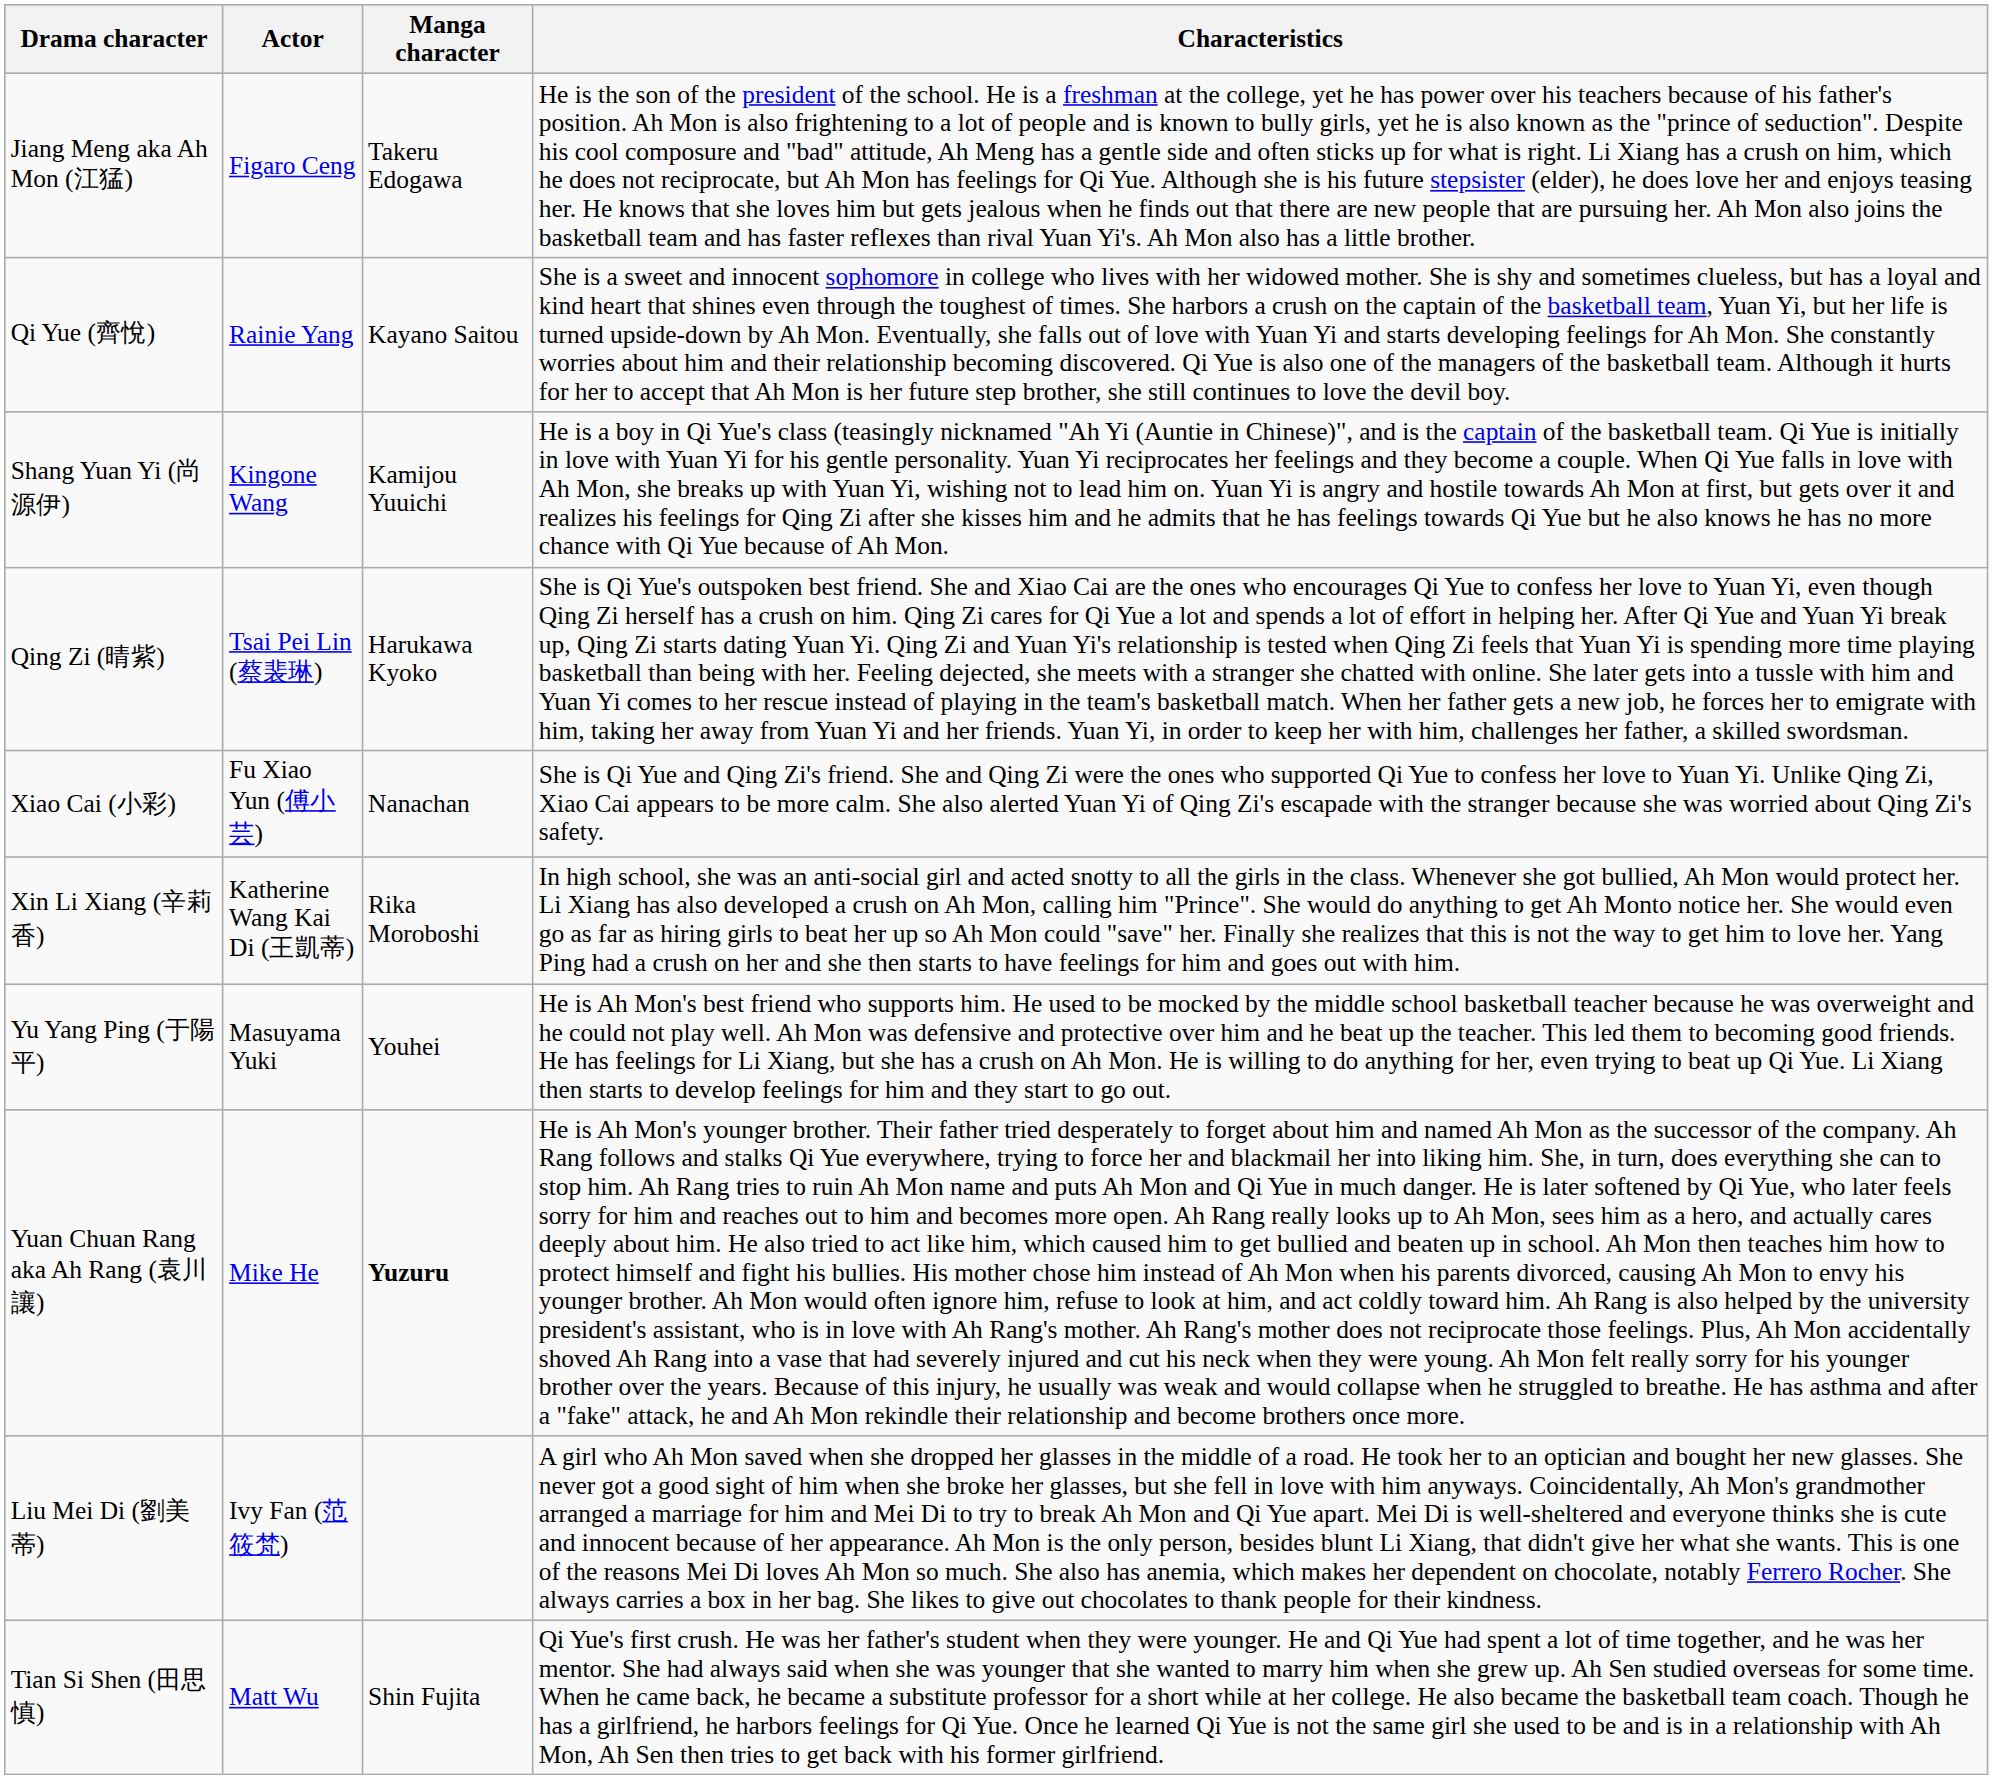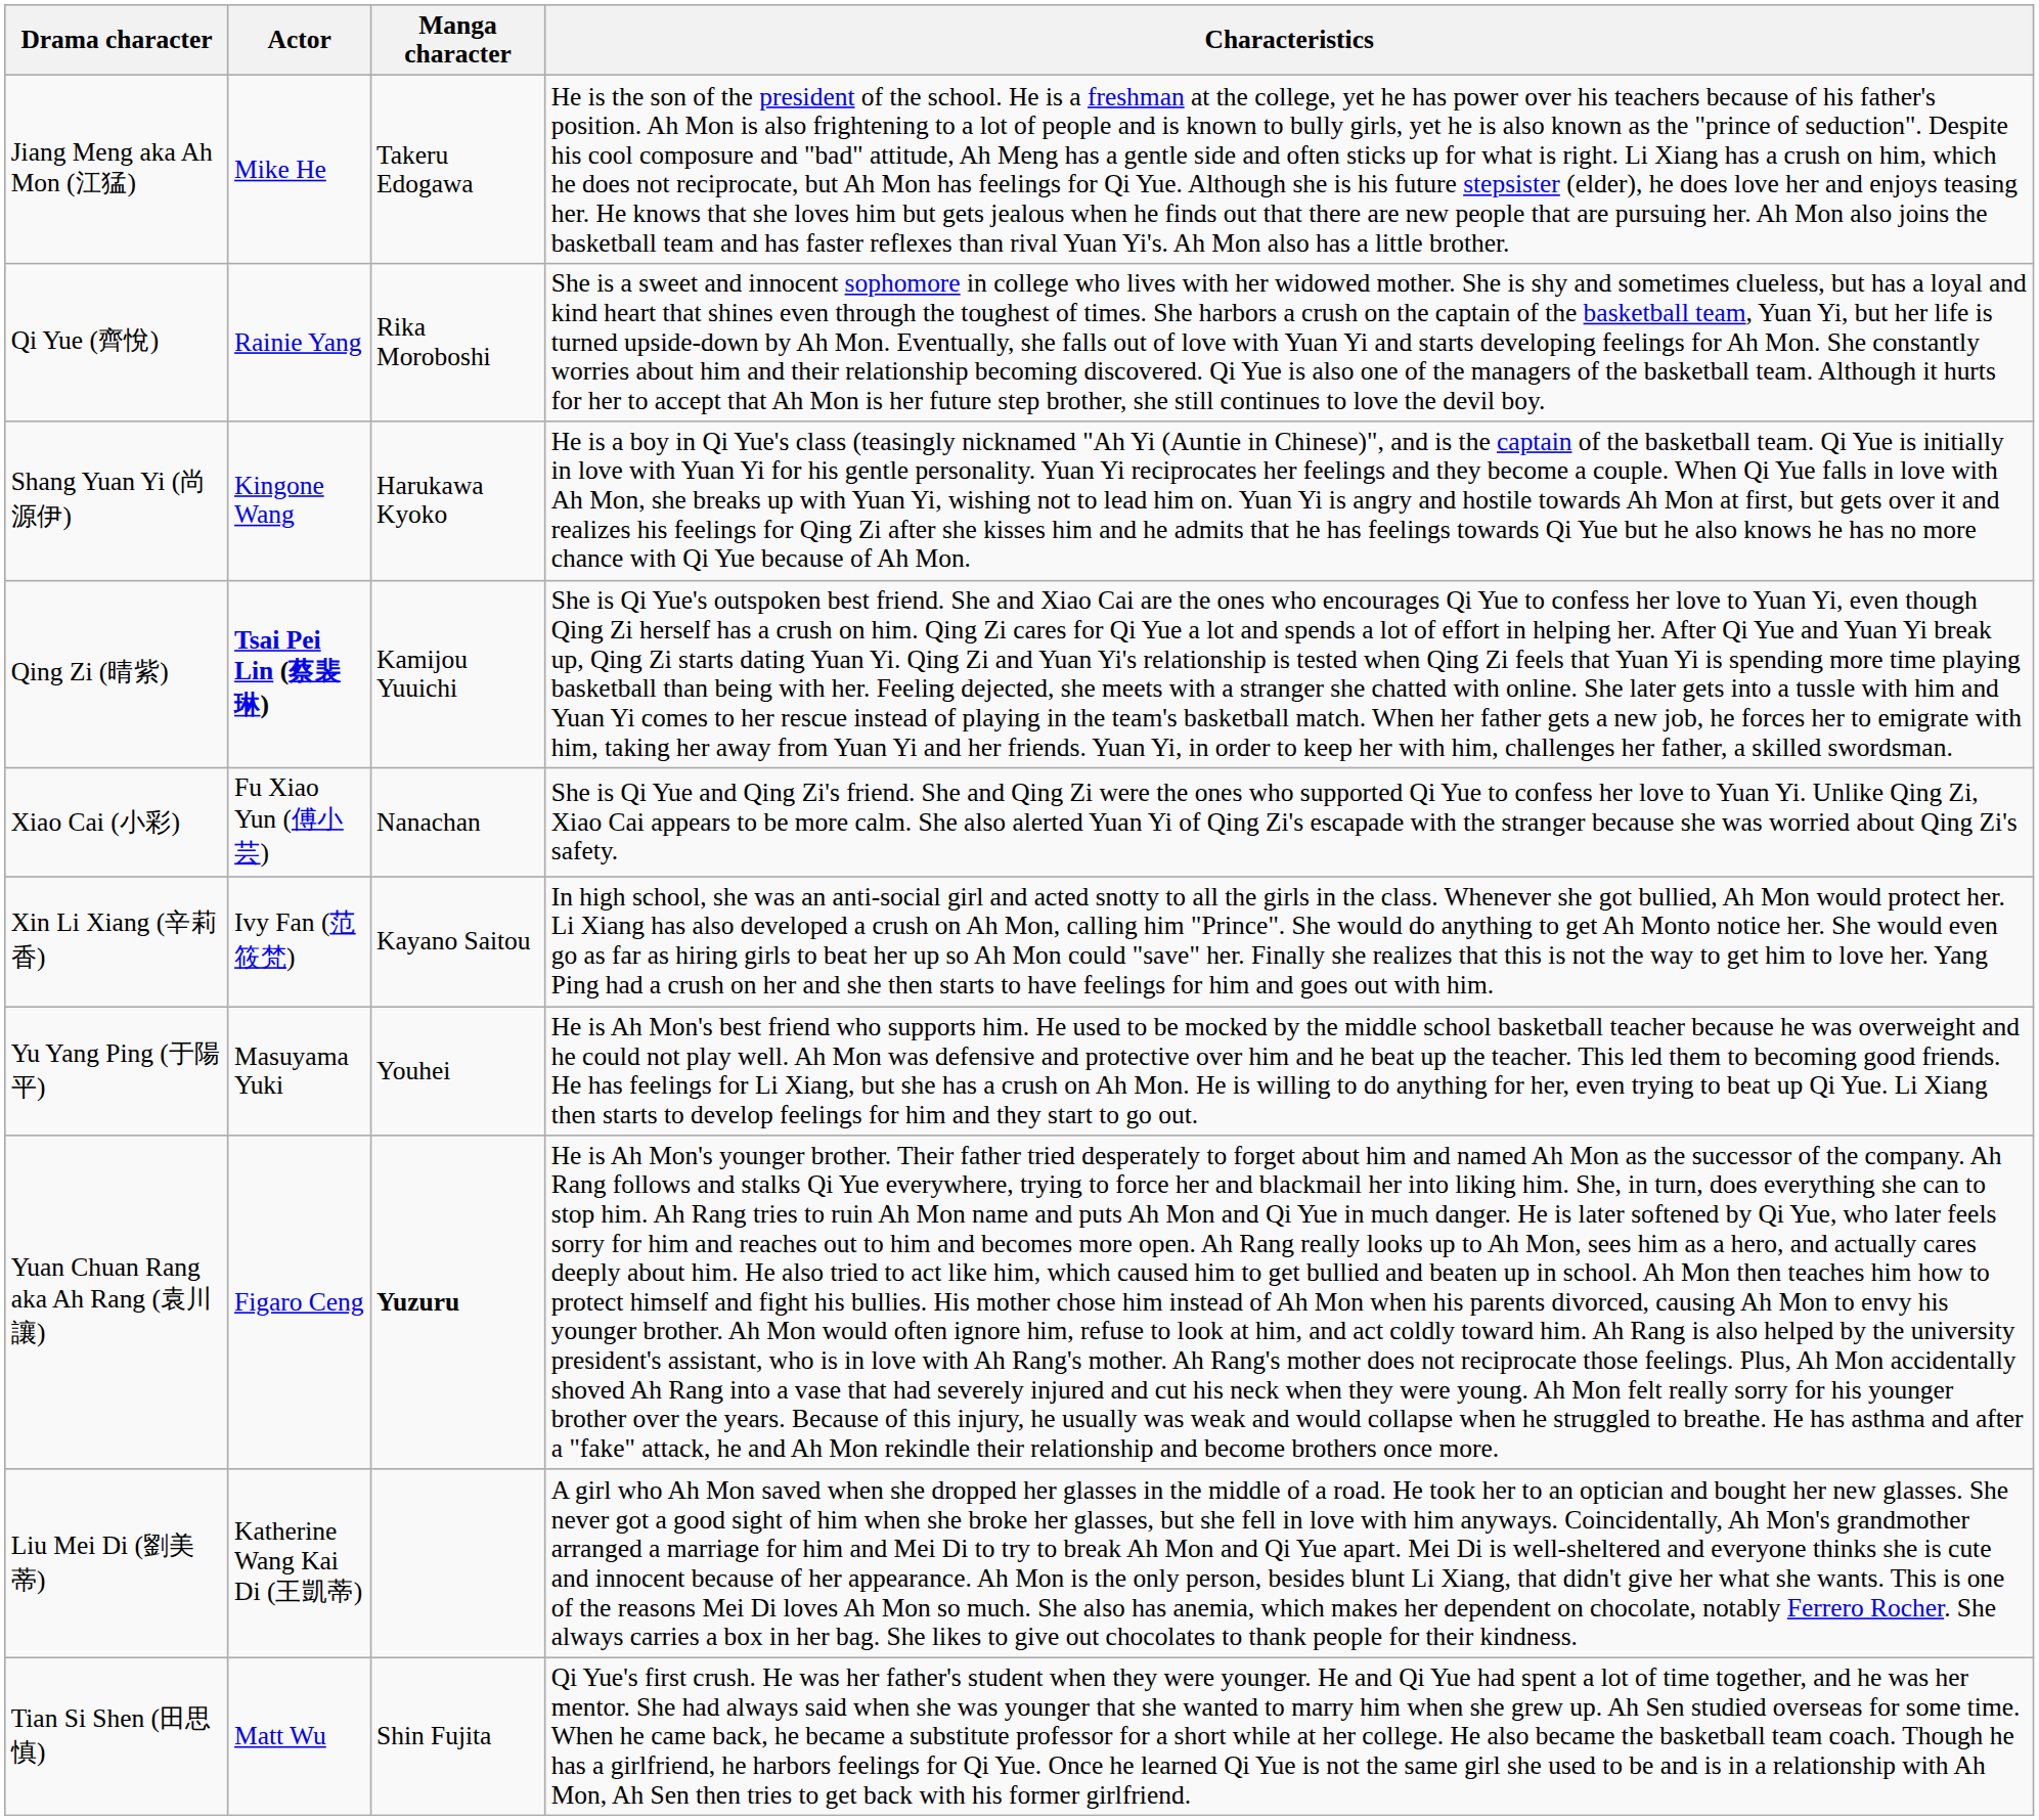Jiang Meng aka Ah Mon (江猛) | Actor: Figaro Ceng -> Mike He
Qi Yue (齊悅) | Manga character: Kayano Saitou -> Rika Moroboshi
Shang Yuan Yi (尚源伊) | Manga character: Kamijou Yuuichi -> Harukawa Kyoko
Qing Zi (晴紫) | Actor: normal -> bold
Qing Zi (晴紫) | Manga character: Harukawa Kyoko -> Kamijou Yuuichi
Xin Li Xiang (辛莉香) | Actor: Katherine Wang Kai Di (王凱蒂) -> Ivy Fan (范筱梵)
Xin Li Xiang (辛莉香) | Manga character: Rika Moroboshi -> Kayano Saitou
Yuan Chuan Rang aka Ah Rang (袁川讓) | Actor: Mike He -> Figaro Ceng
Liu Mei Di (劉美蒂) | Actor: Ivy Fan (范筱梵) -> Katherine Wang Kai Di (王凱蒂)
